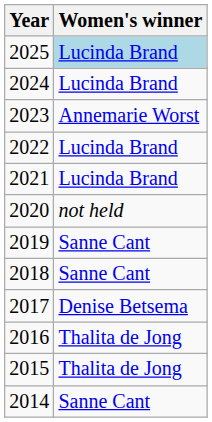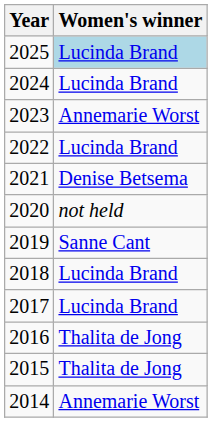2021 | Women's winner: Lucinda Brand -> Denise Betsema
2018 | Women's winner: Sanne Cant -> Lucinda Brand
2017 | Women's winner: Denise Betsema -> Lucinda Brand
2014 | Women's winner: Sanne Cant -> Annemarie Worst
